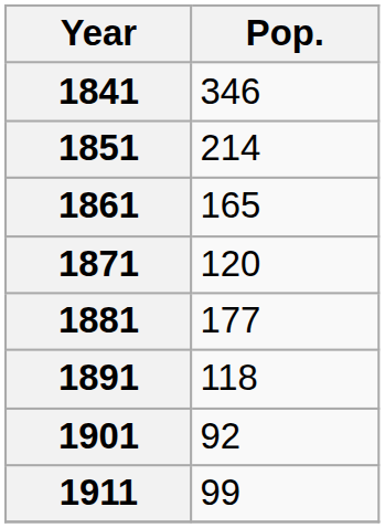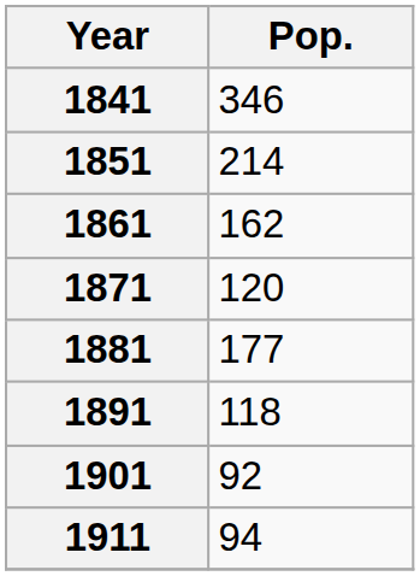1861 | Pop.: 165 -> 162
1911 | Pop.: 99 -> 94
